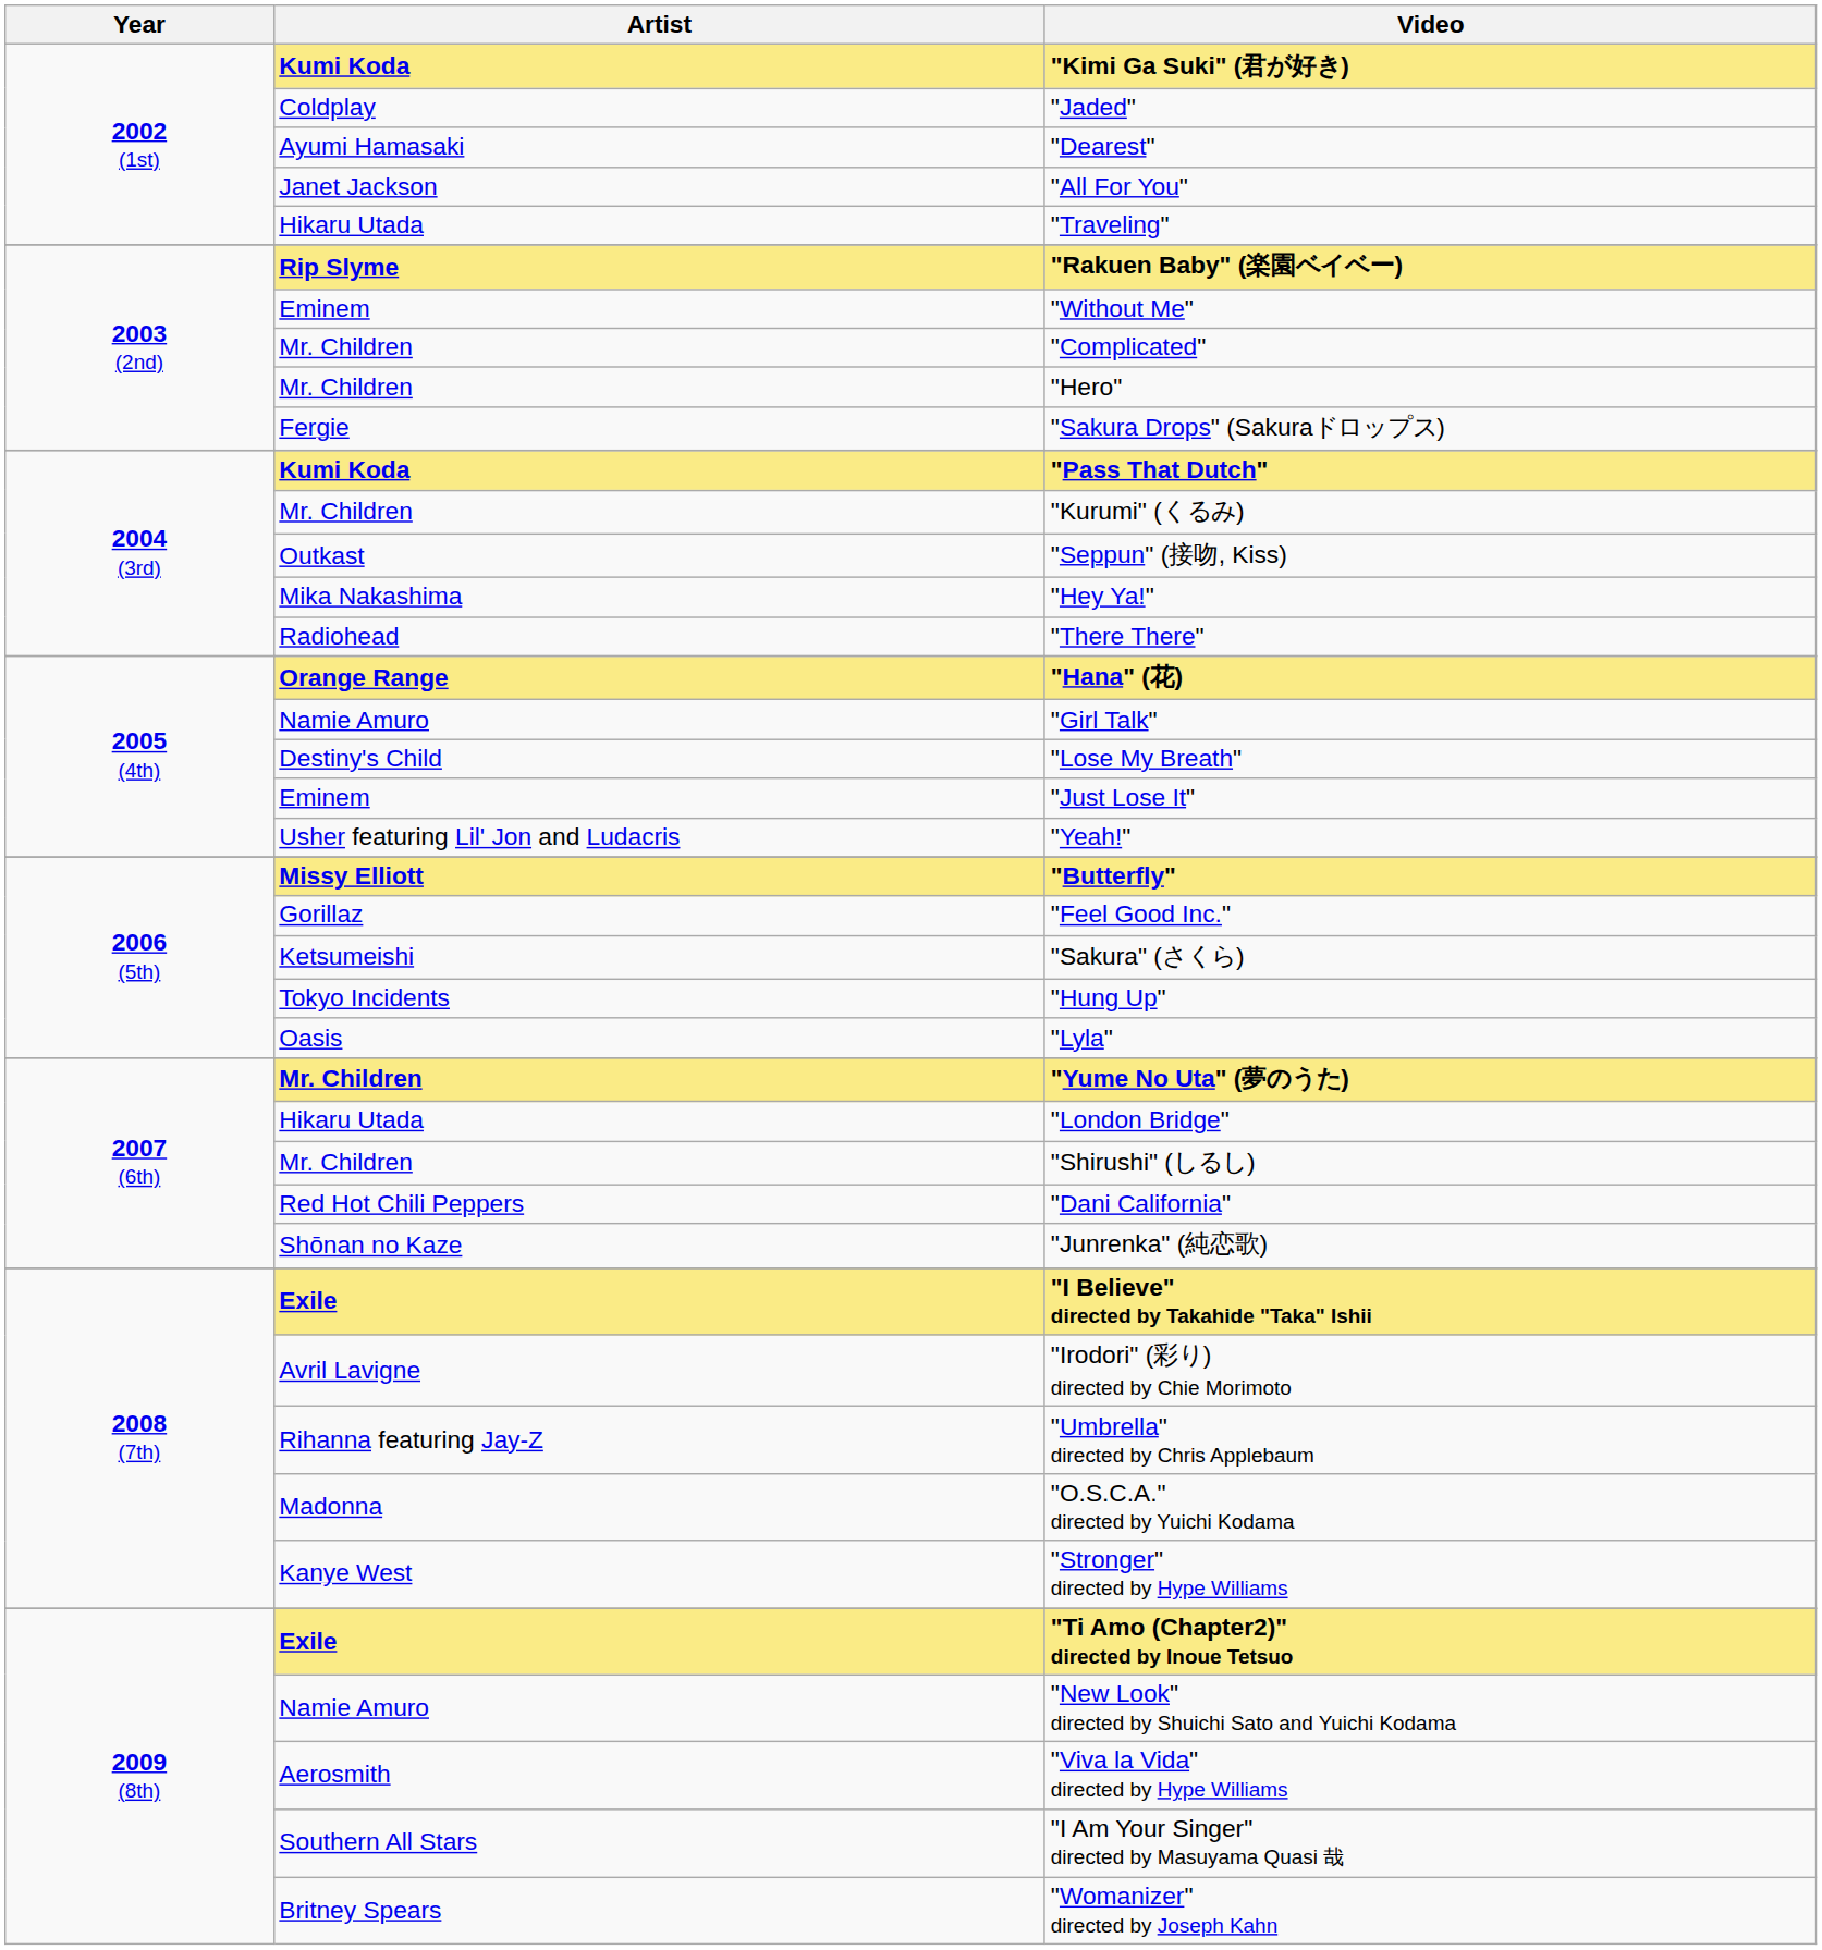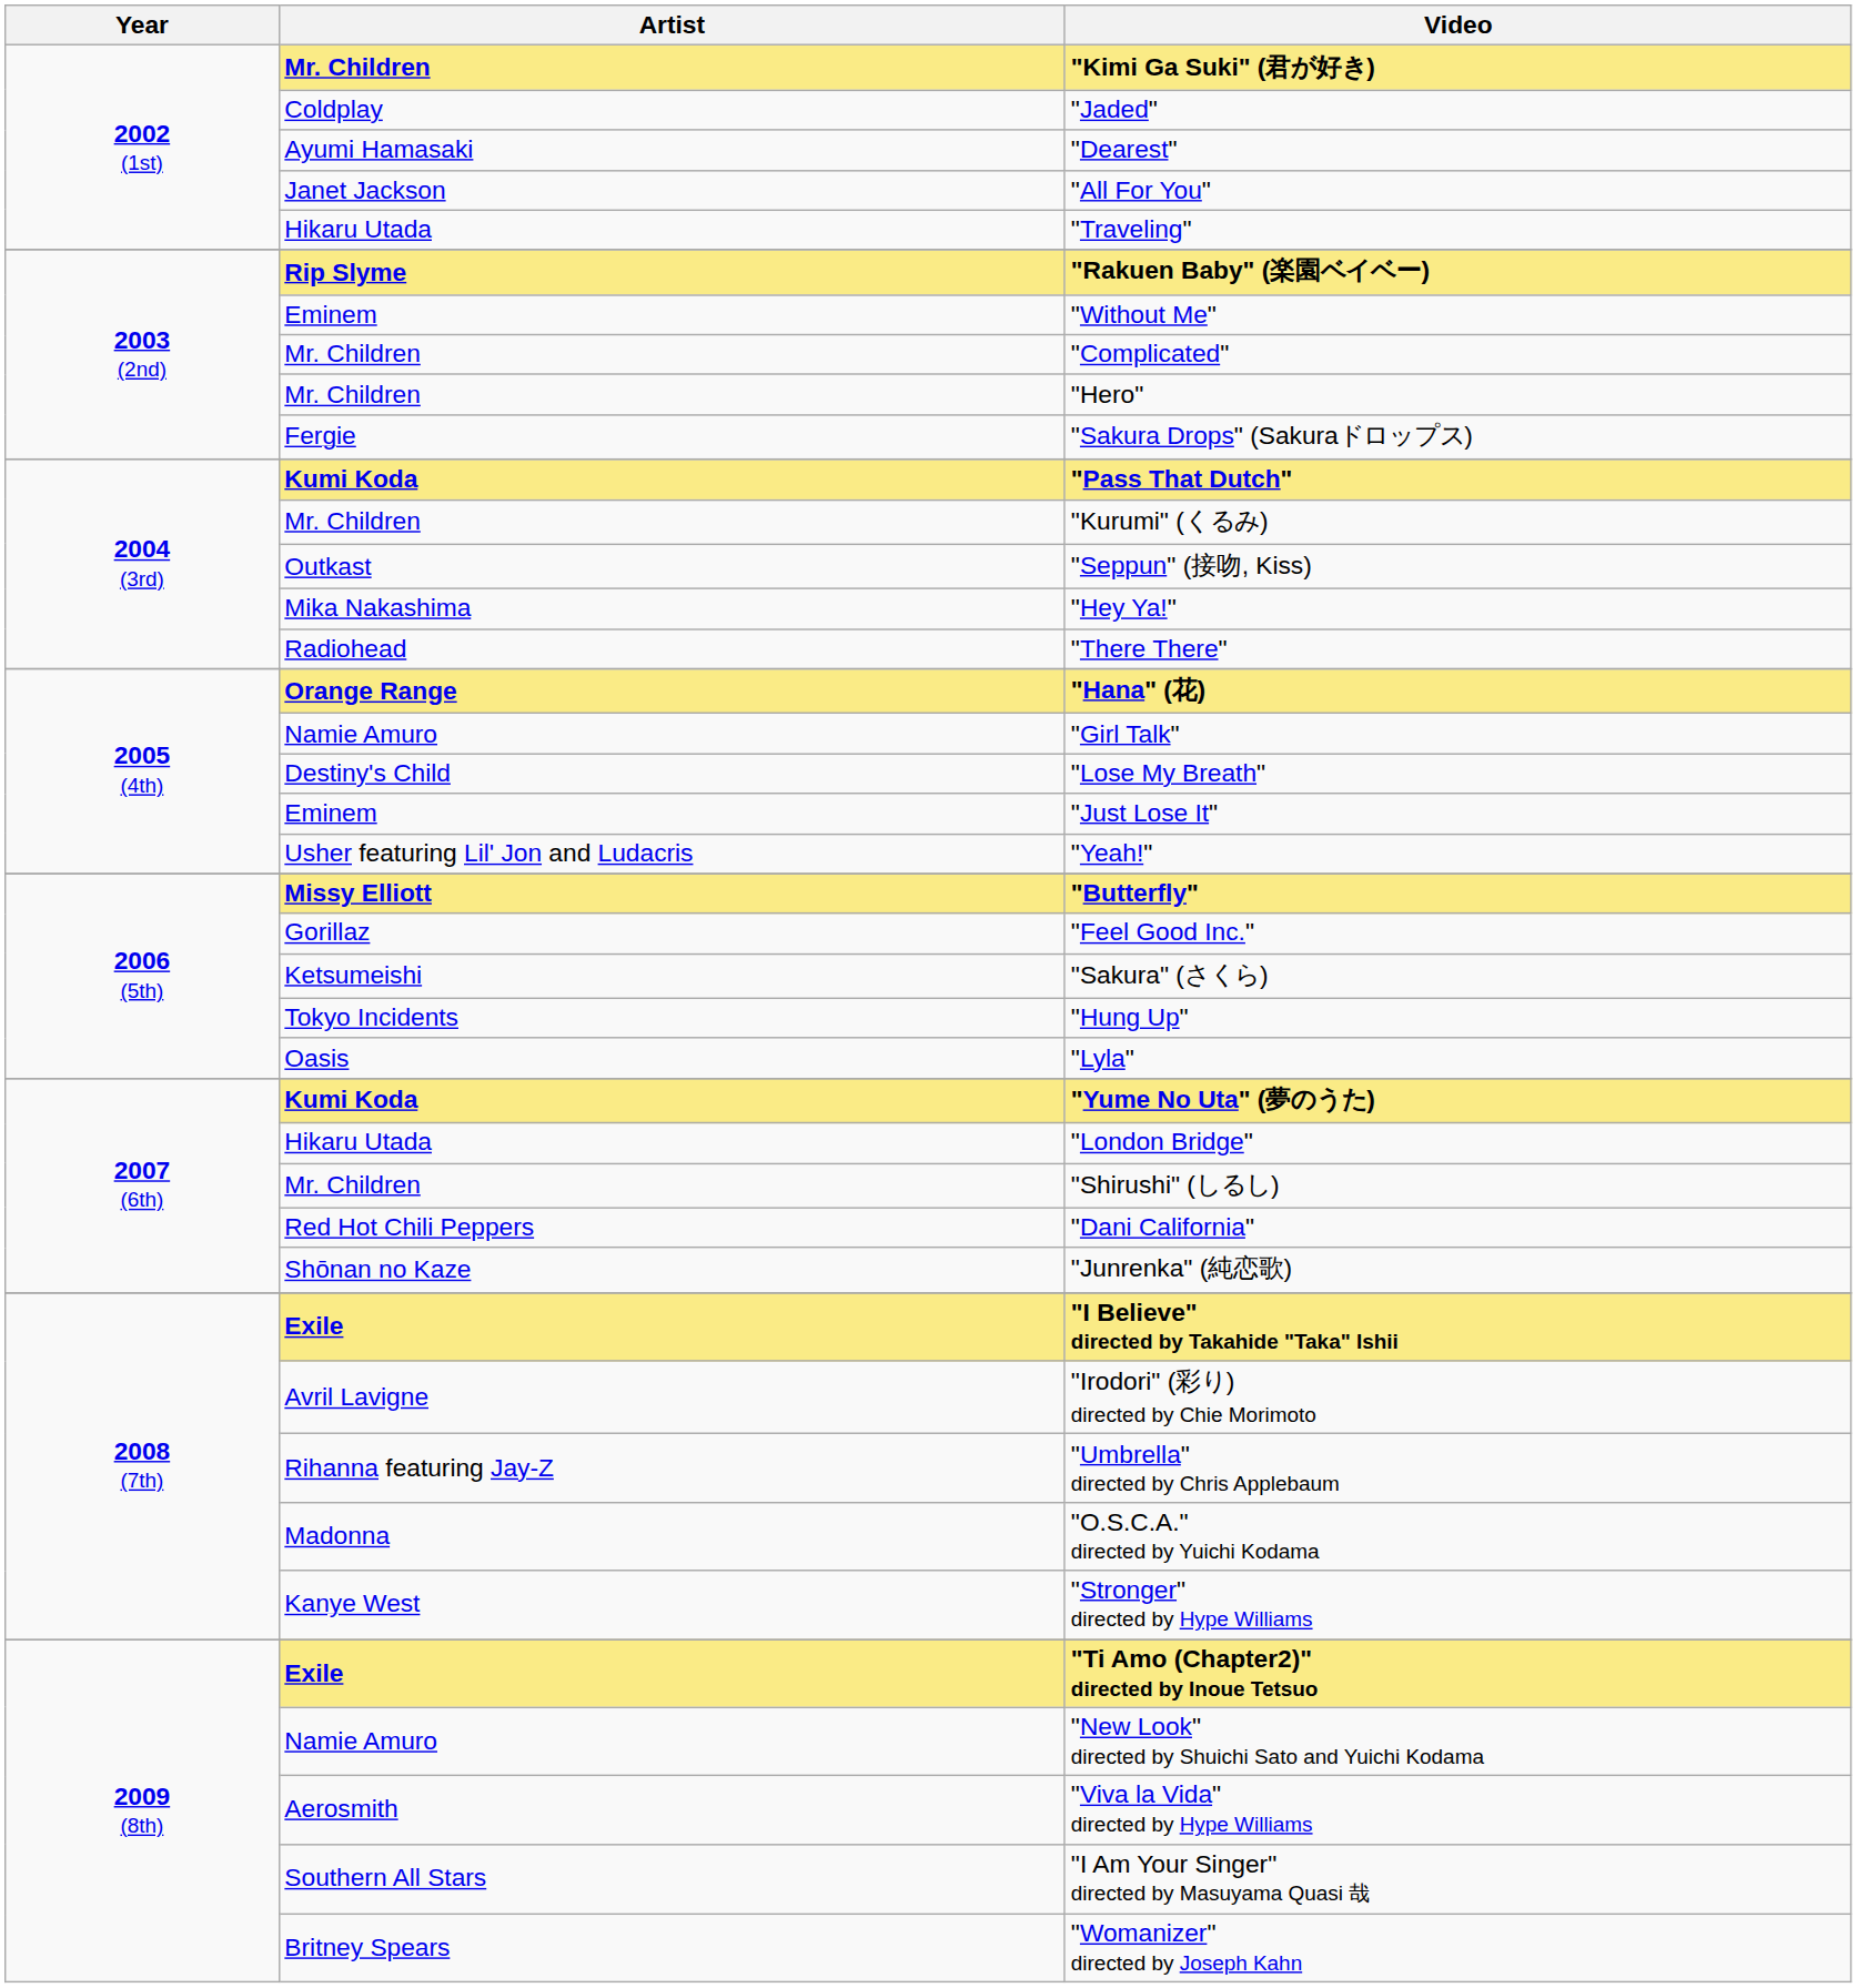"Kimi Ga Suki" (君が好き) | Artist: Kumi Koda -> Mr. Children
"Yume No Uta" (夢のうた) | Artist: Mr. Children -> Kumi Koda
